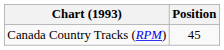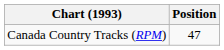Canada Country Tracks (RPM) | Position: 45 -> 47
